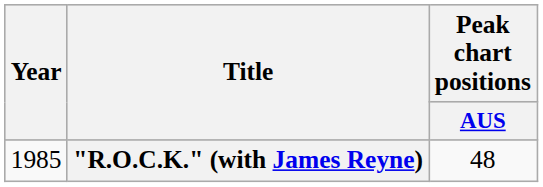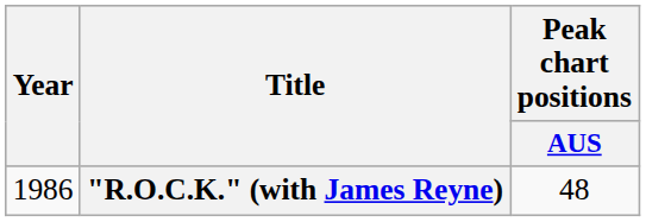"R.O.C.K." (with James Reyne) | Year: 1985 -> 1986
